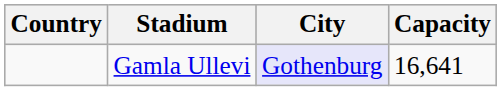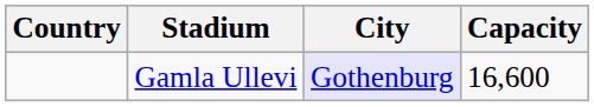Gamla Ullevi | Capacity: 16,641 -> 16,600
